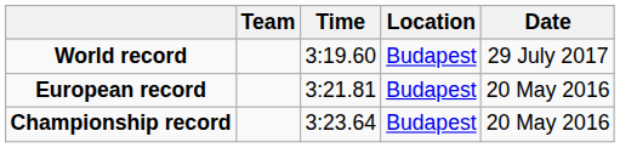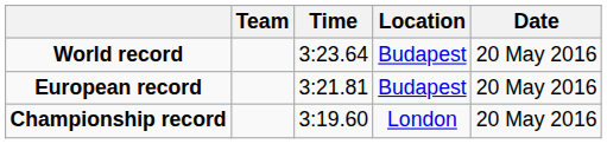World record | Time: 3:19.60 -> 3:23.64
World record | Date: 29 July 2017 -> 20 May 2016
Championship record | Time: 3:23.64 -> 3:19.60
Championship record | Location: Budapest -> London
